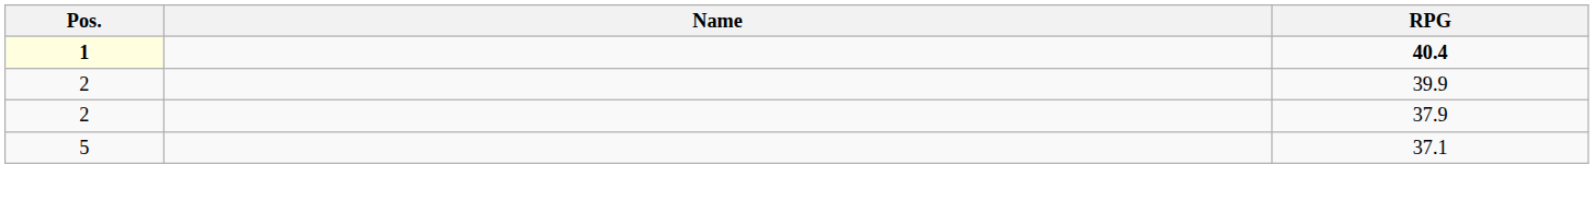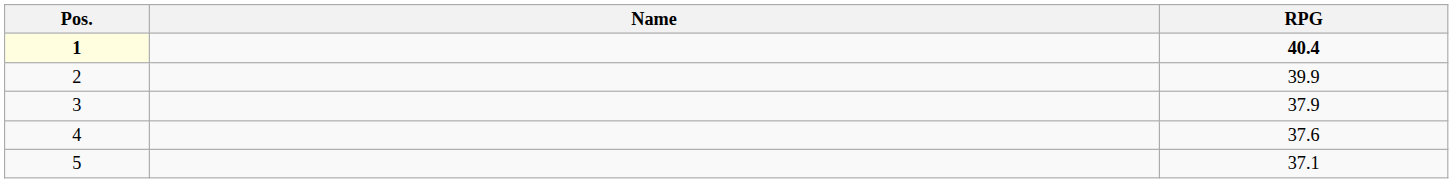37.9 | Pos.: 2 -> 3
+ row: 4 | 37.6
